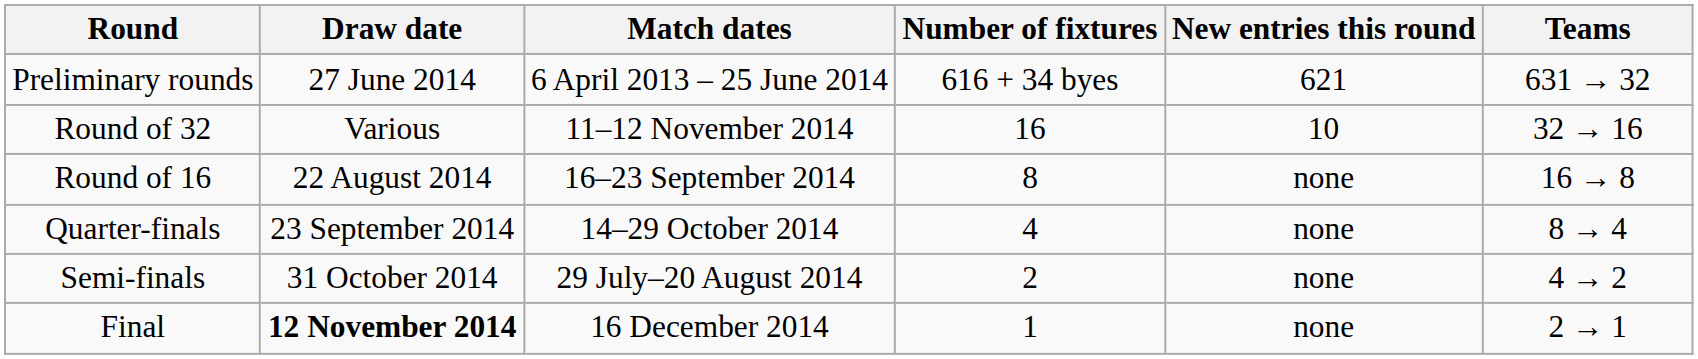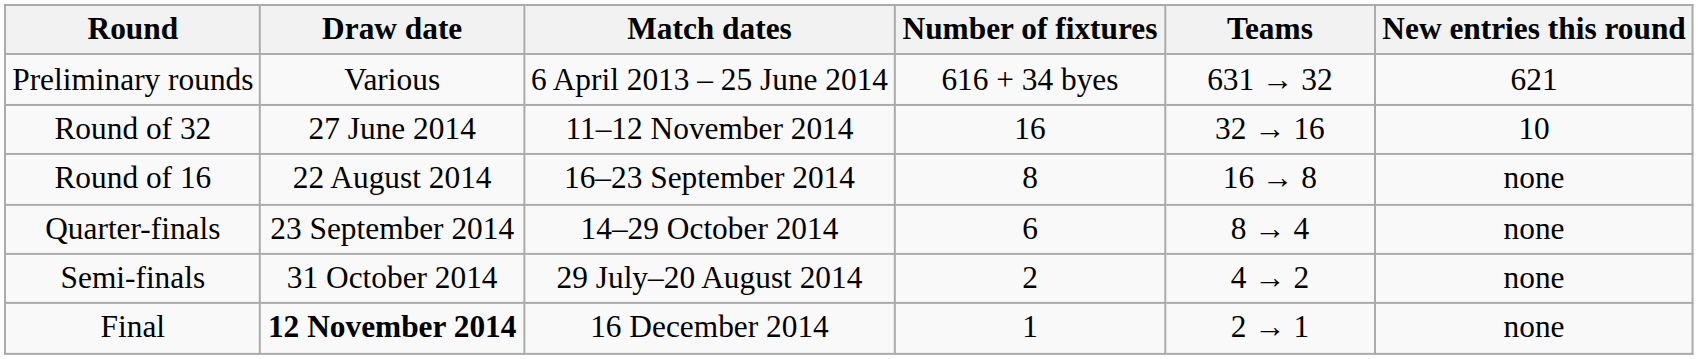columns swapped: Teams <-> New entries this round
Preliminary rounds | Draw date: 27 June 2014 -> Various
Round of 32 | Draw date: Various -> 27 June 2014
Quarter-finals | Number of fixtures: 4 -> 6
